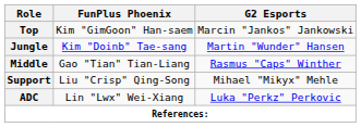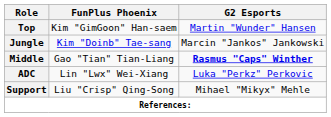Top | G2 Esports: Marcin "Jankos" Jankowski -> Martin "Wunder" Hansen
Jungle | G2 Esports: Martin "Wunder" Hansen -> Marcin "Jankos" Jankowski
Middle | G2 Esports: normal -> bold
rows swapped: ADC <-> Support
